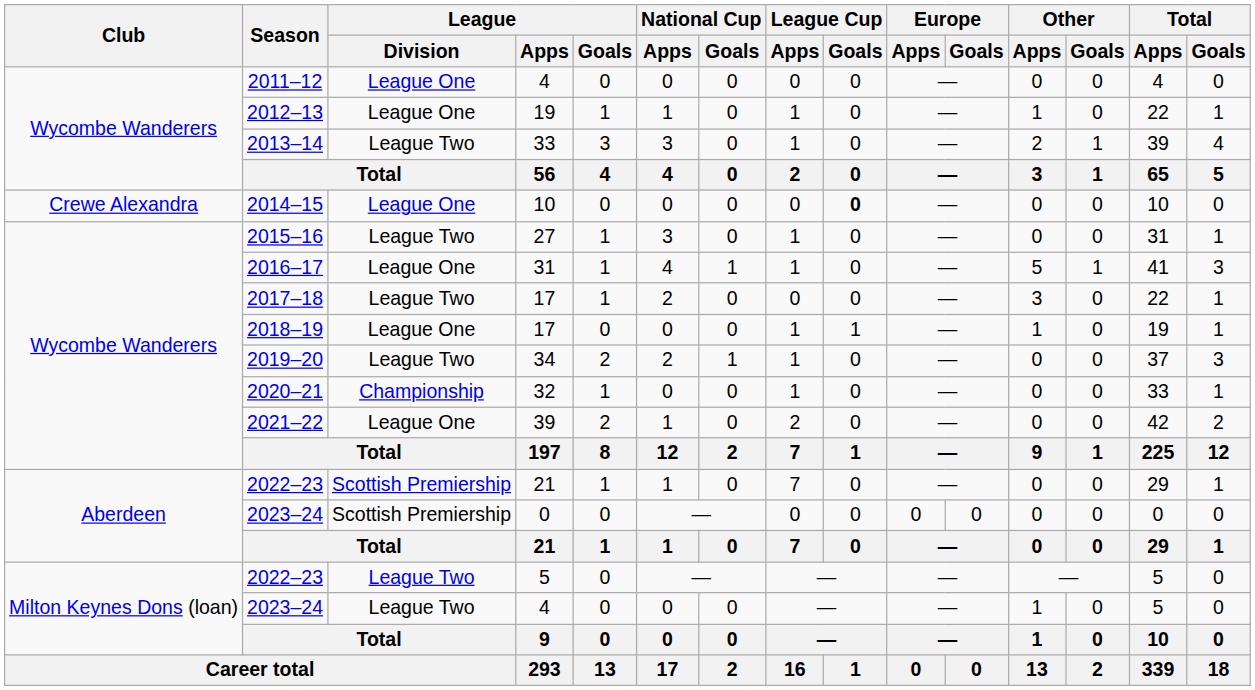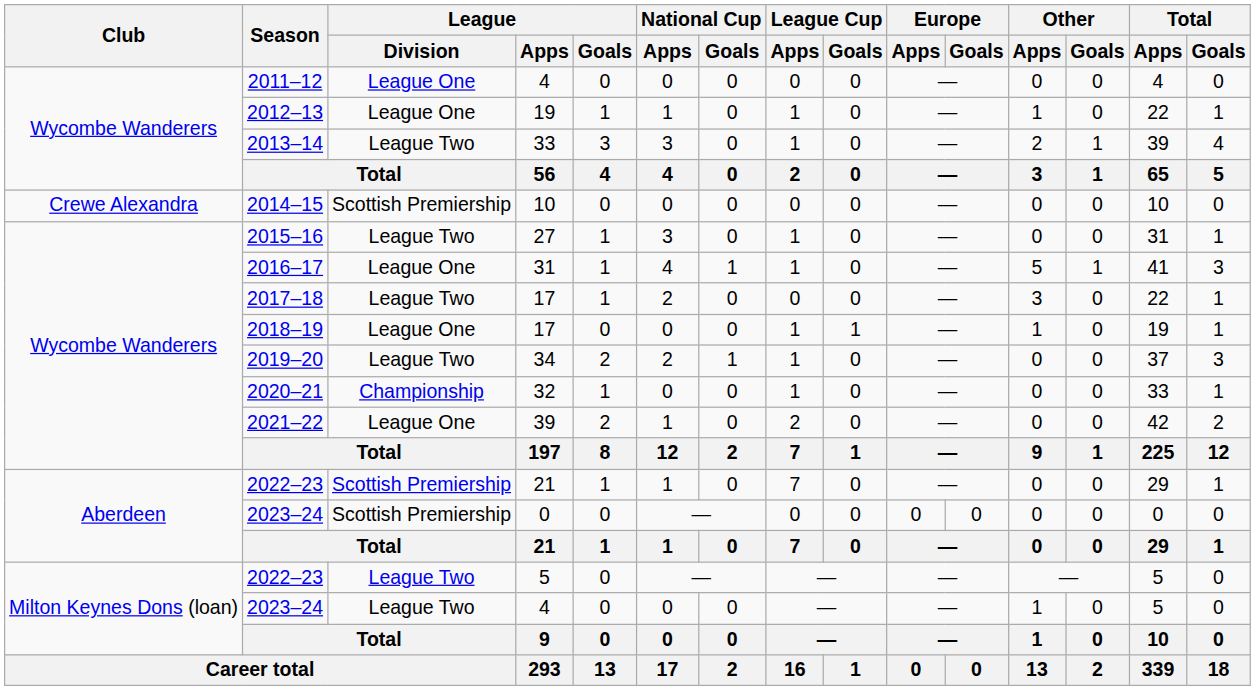2014–15 | League / Division: League One -> Scottish Premiership
2014–15 | League Cup / Goals: bold -> normal
